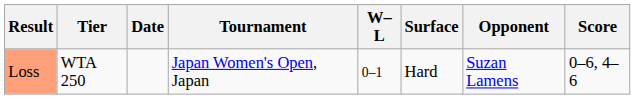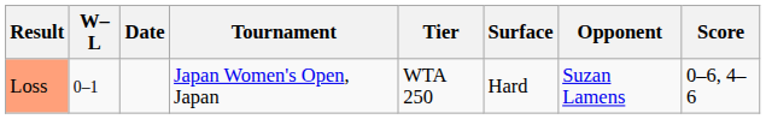columns swapped: W–L <-> Tier
